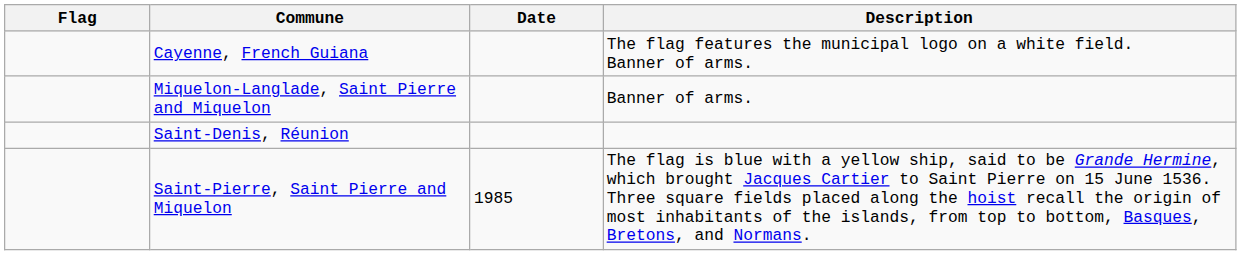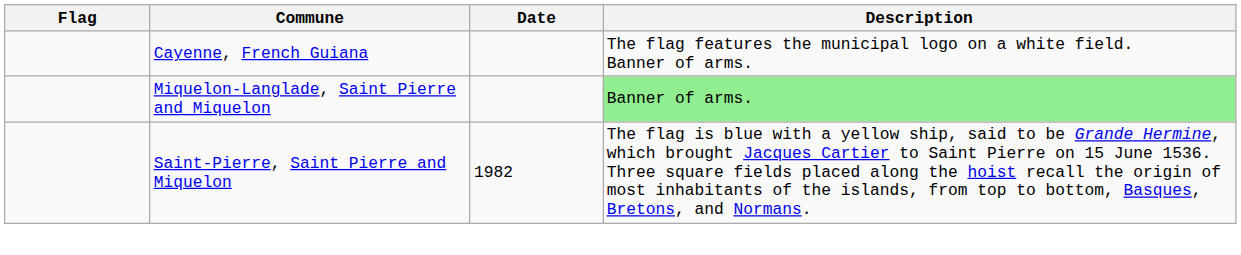Miquelon-Langlade, Saint Pierre and Miquelon | Description: no background -> lightgreen background
- row: Saint-Denis, Réunion
Saint-Pierre, Saint Pierre and Miquelon | Date: 1985 -> 1982
